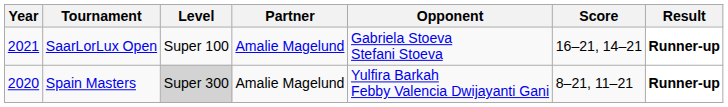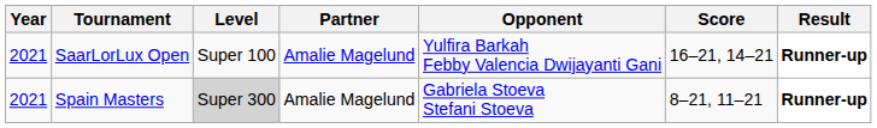SaarLorLux Open | Opponent: Gabriela Stoeva Stefani Stoeva -> Yulfira Barkah Febby Valencia Dwijayanti Gani
Spain Masters | Year: 2020 -> 2021
Spain Masters | Opponent: Yulfira Barkah Febby Valencia Dwijayanti Gani -> Gabriela Stoeva Stefani Stoeva
